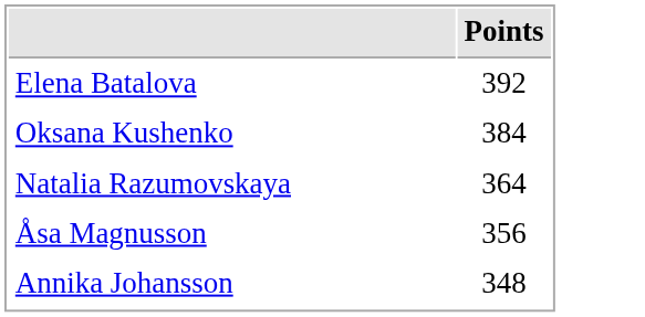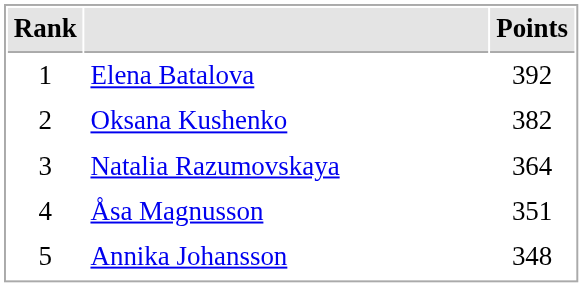+ column: Rank | 1 | 2 | 3 | 4 | 5
Oksana Kushenko | Points: 384 -> 382
Åsa Magnusson | Points: 356 -> 351
